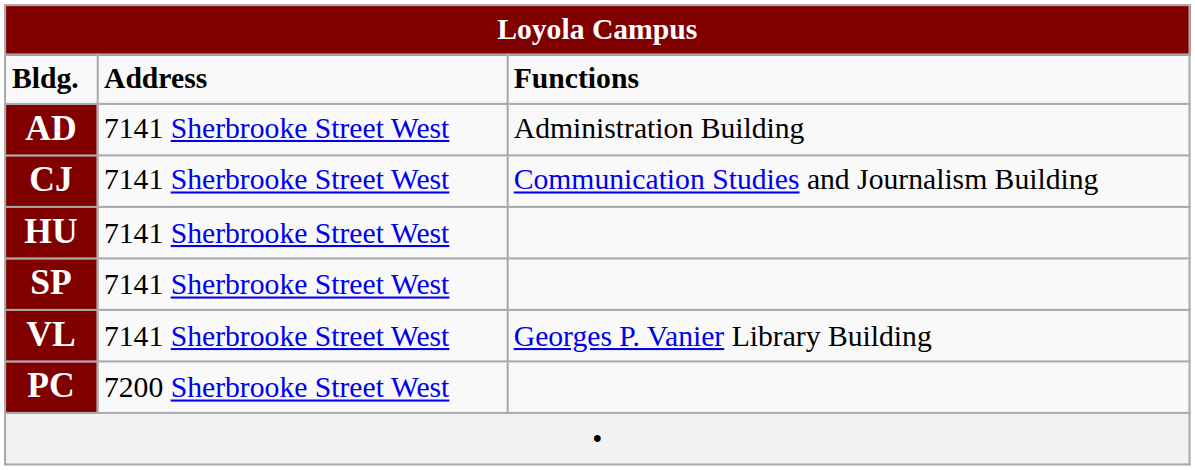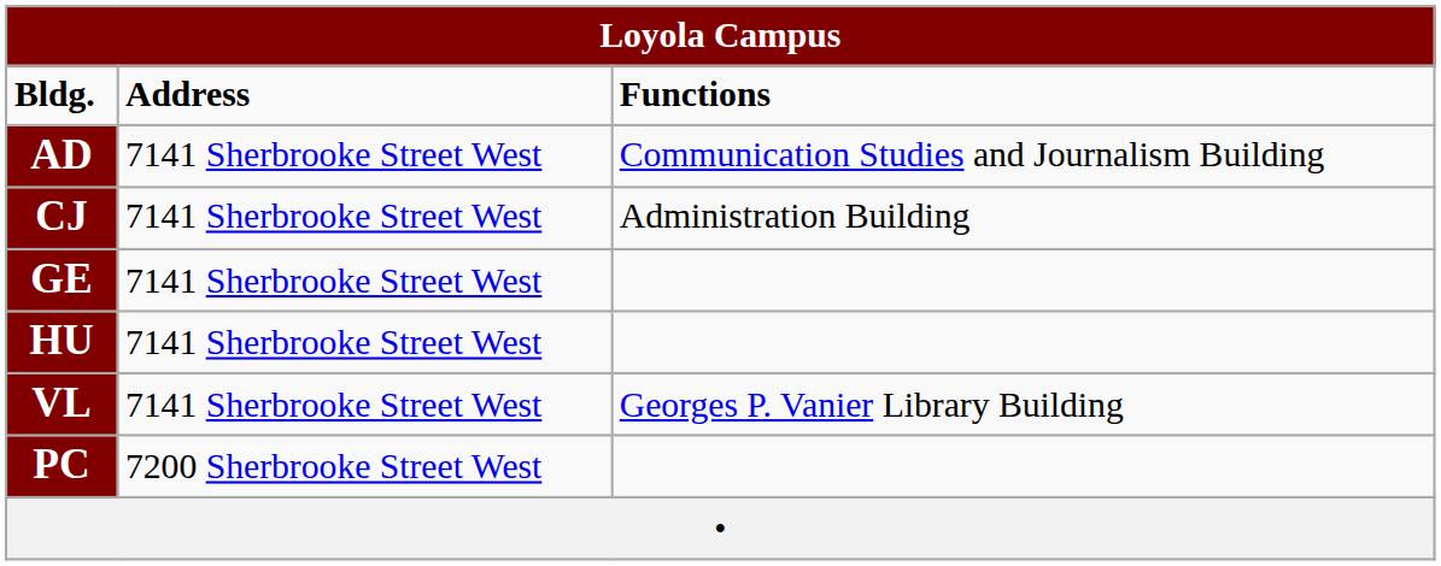AD | Functions: Administration Building -> Communication Studies and Journalism Building
CJ | Functions: Communication Studies and Journalism Building -> Administration Building
+ row: GE | 7141 Sherbrooke Street West
- row: SP | 7141 Sherbrooke Street West
